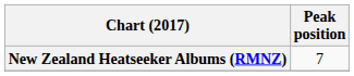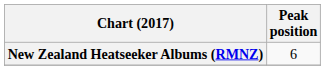New Zealand Heatseeker Albums (RMNZ) | Peak position: 7 -> 6
